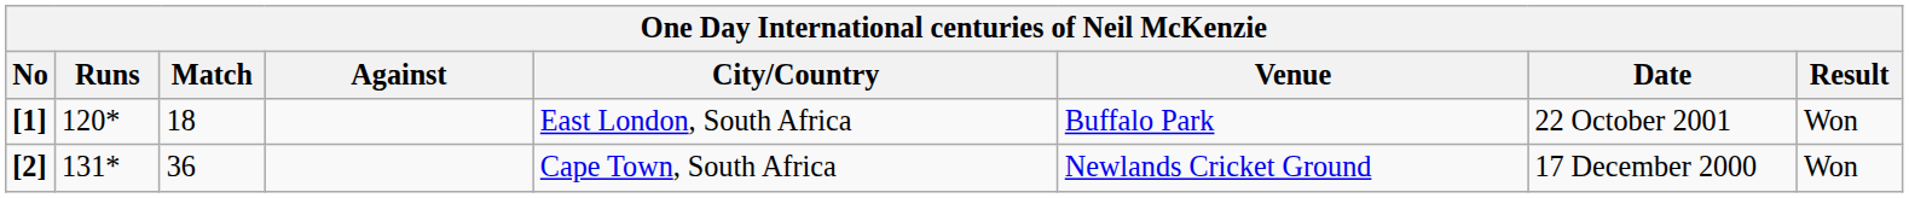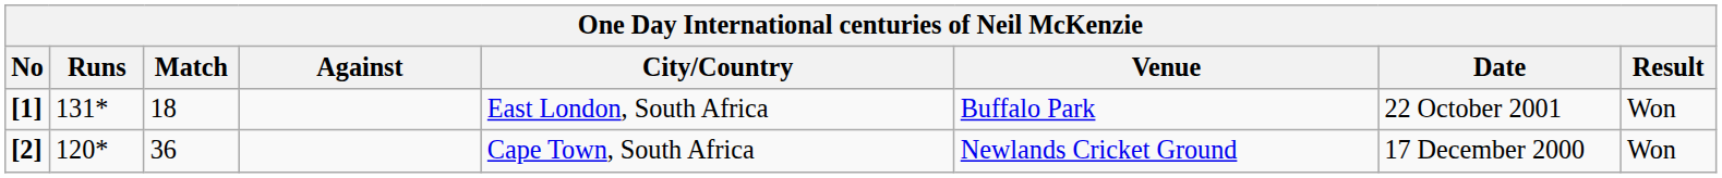[1] | Runs: 120* -> 131*
[2] | Runs: 131* -> 120*
